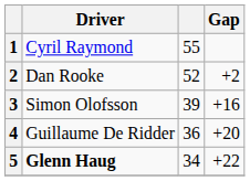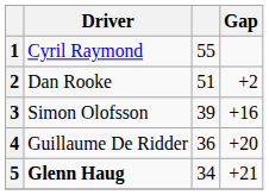2 | column 3: 52 -> 51
5 | Gap: +22 -> +21
